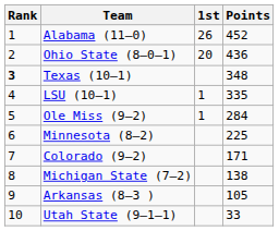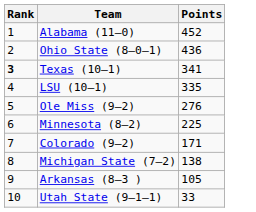- column: 1st | 26 | 20 | 1 | 1
Texas (10–1) | Points: 348 -> 341
Ole Miss (9–2) | Points: 284 -> 276
